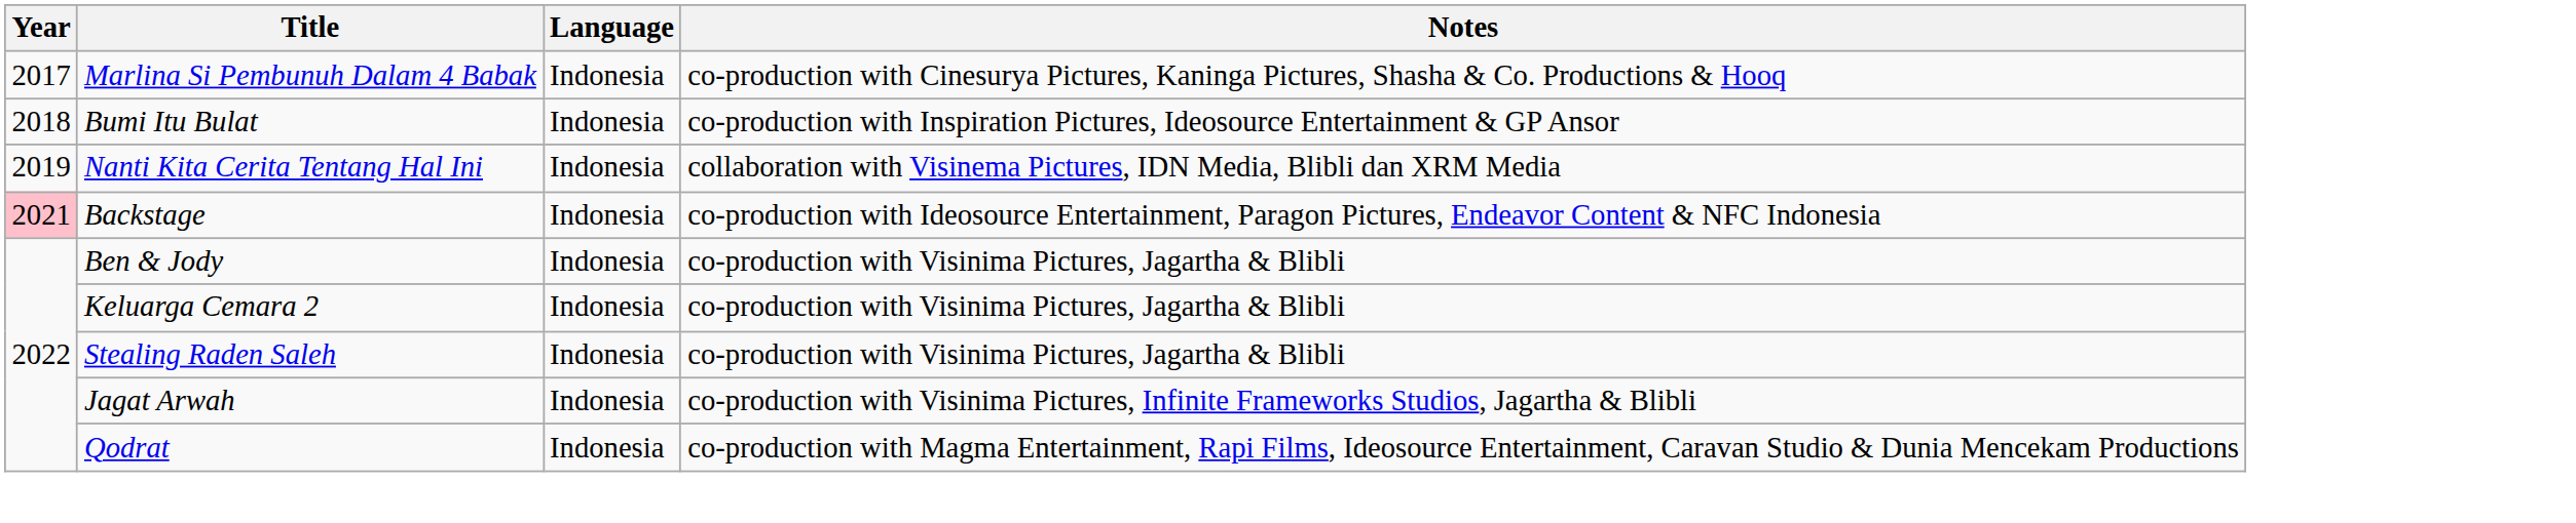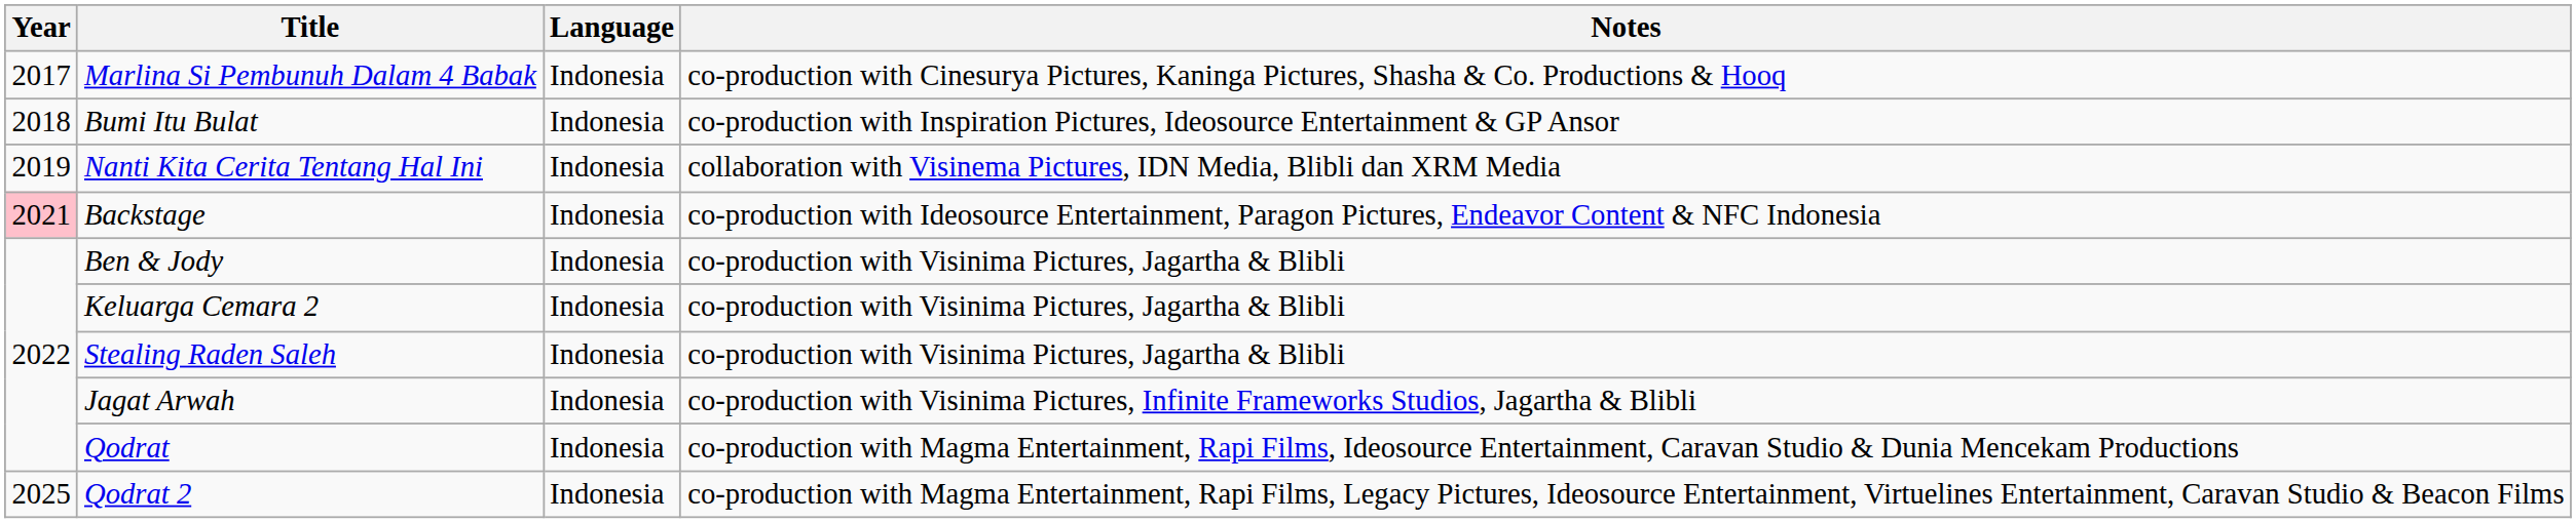+ row: 2025 | Qodrat 2 | Indonesia | co-production with Magma Entertainment, Rapi Films, Legacy Pictures, Ideosource Entertainment, Virtuelines Entertainment, Caravan Studio & Beacon Films
